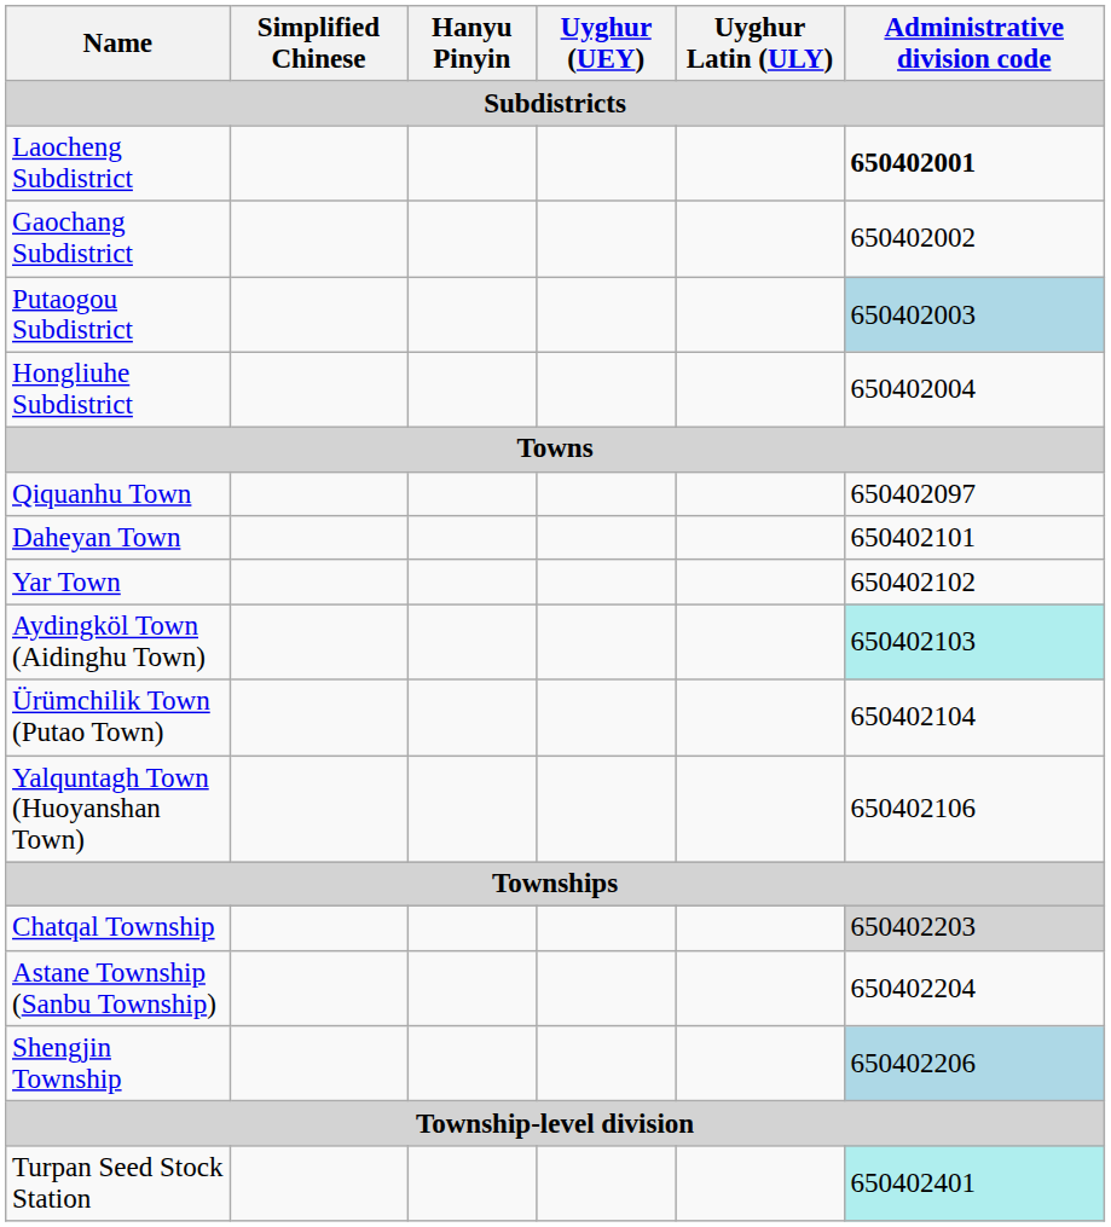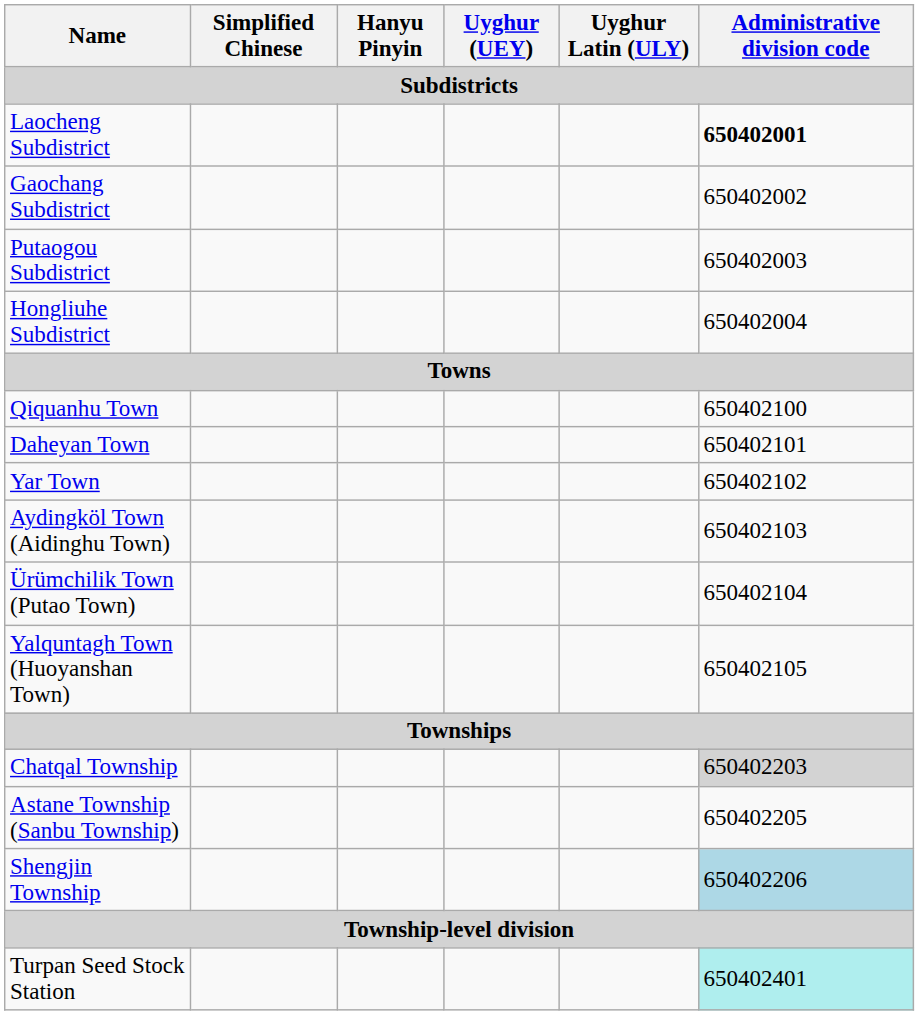Putaogou Subdistrict | Administrative division code: lightblue background -> no background
Qiquanhu Town | Administrative division code: 650402097 -> 650402100
Aydingköl Town (Aidinghu Town) | Administrative division code: paleturquoise background -> no background
Yalquntagh Town (Huoyanshan Town) | Administrative division code: 650402106 -> 650402105
Astane Township (Sanbu Township) | Administrative division code: 650402204 -> 650402205
